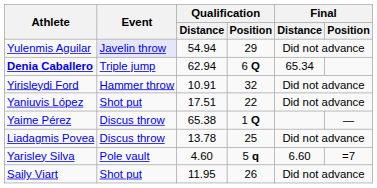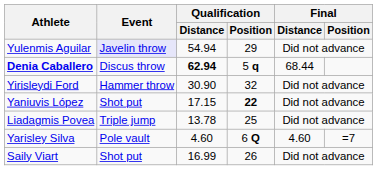Denia Caballero | Event: Triple jump -> Discus throw
Denia Caballero | Qualification / Distance: normal -> bold
Denia Caballero | Qualification / Position: 6 Q -> 5 q
Denia Caballero | Final / Distance: 65.34 -> 68.44
Yirisleydi Ford | Qualification / Distance: 10.91 -> 30.90
Yaniuvis López | Qualification / Distance: 17.51 -> 17.15
Yaniuvis López | Qualification / Position: normal -> bold
- row: Yaime Pérez | Discus throw | 65.38 | 1 Q | —
Liadagmis Povea | Event: Discus throw -> Triple jump
Yarisley Silva | Qualification / Position: 5 q -> 6 Q
Yarisley Silva | Final / Distance: 6.60 -> 4.60
Saily Viart | Qualification / Distance: 11.95 -> 16.99
